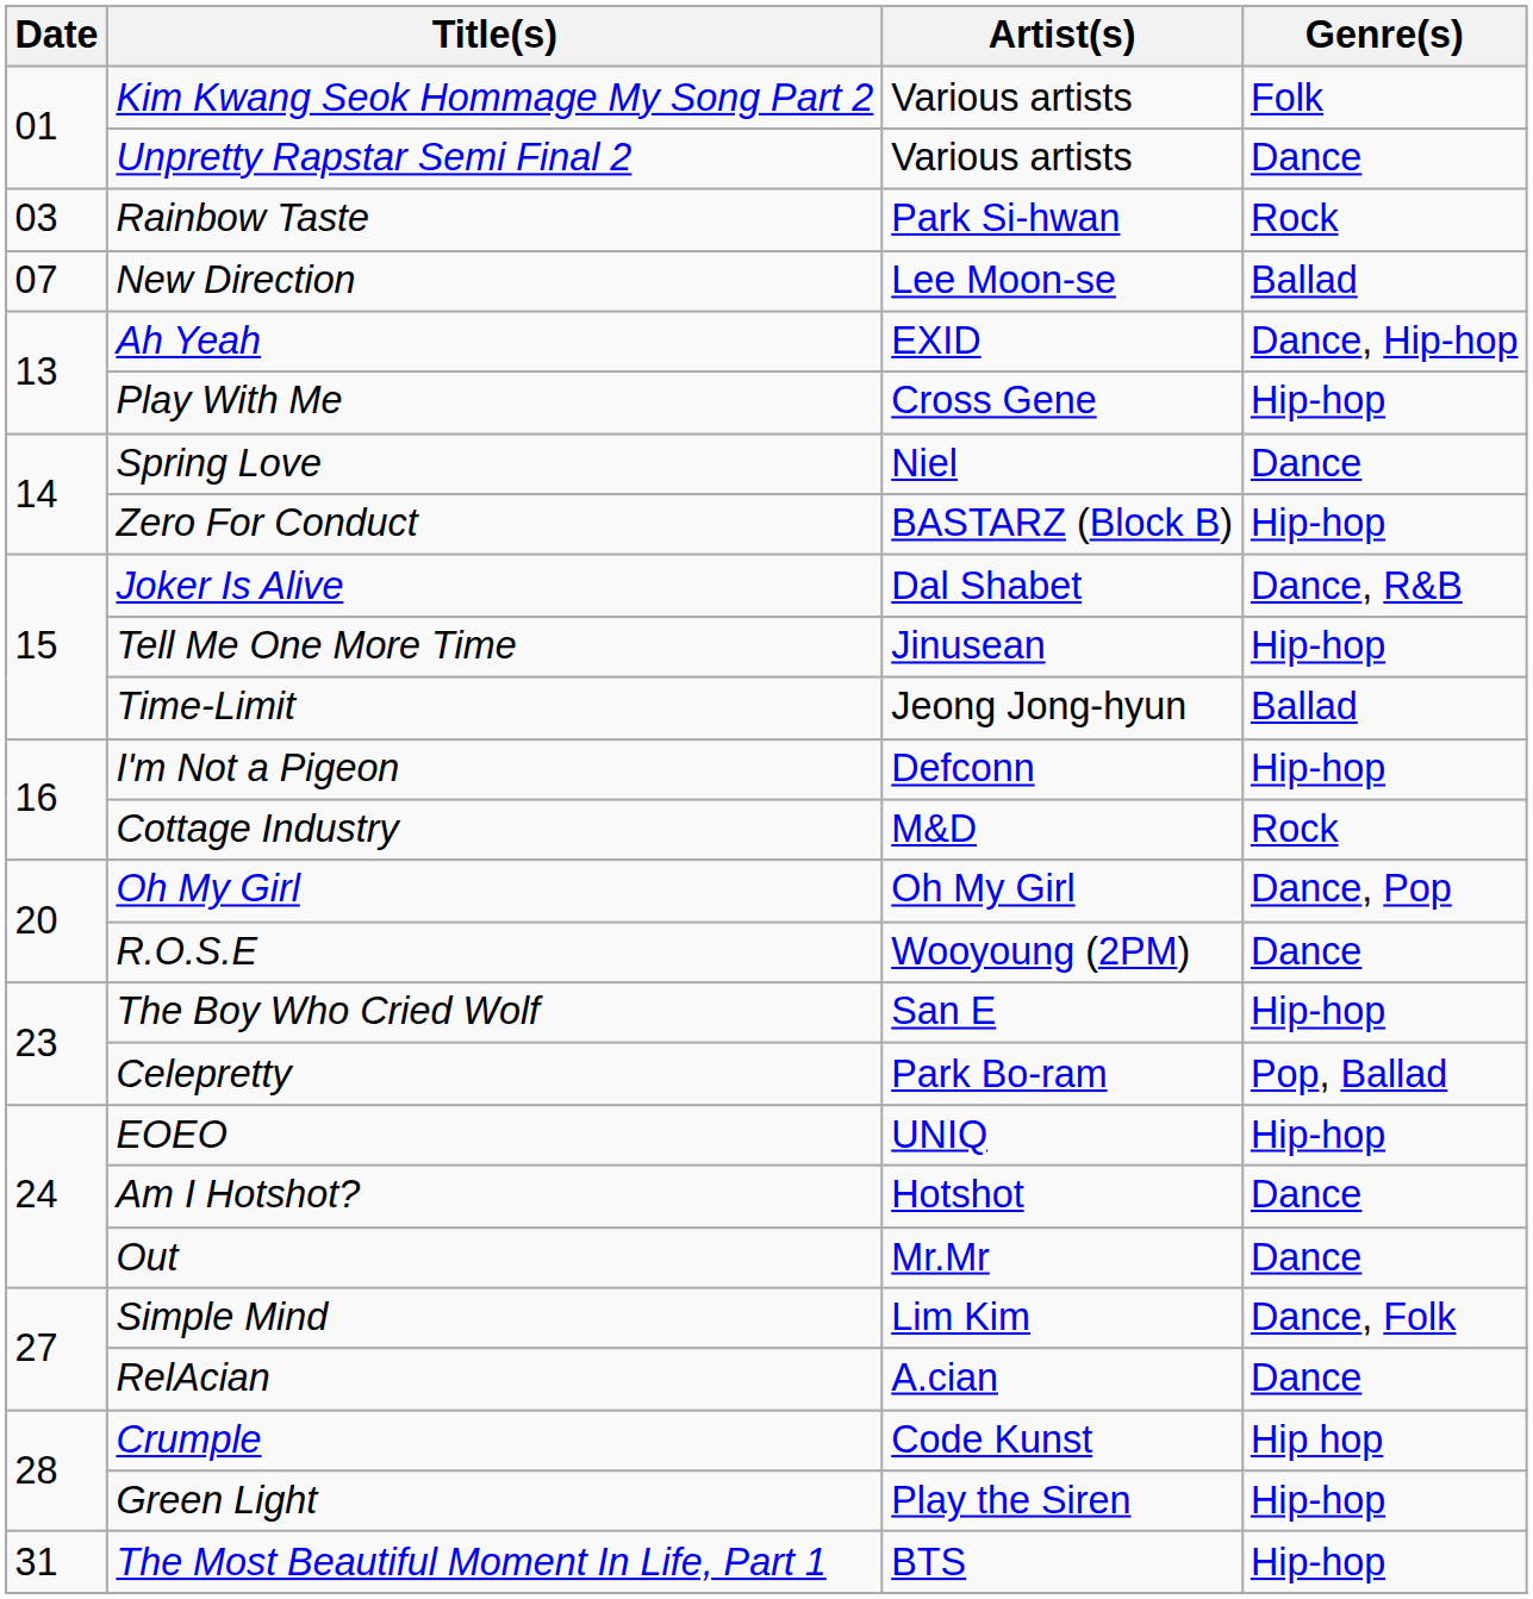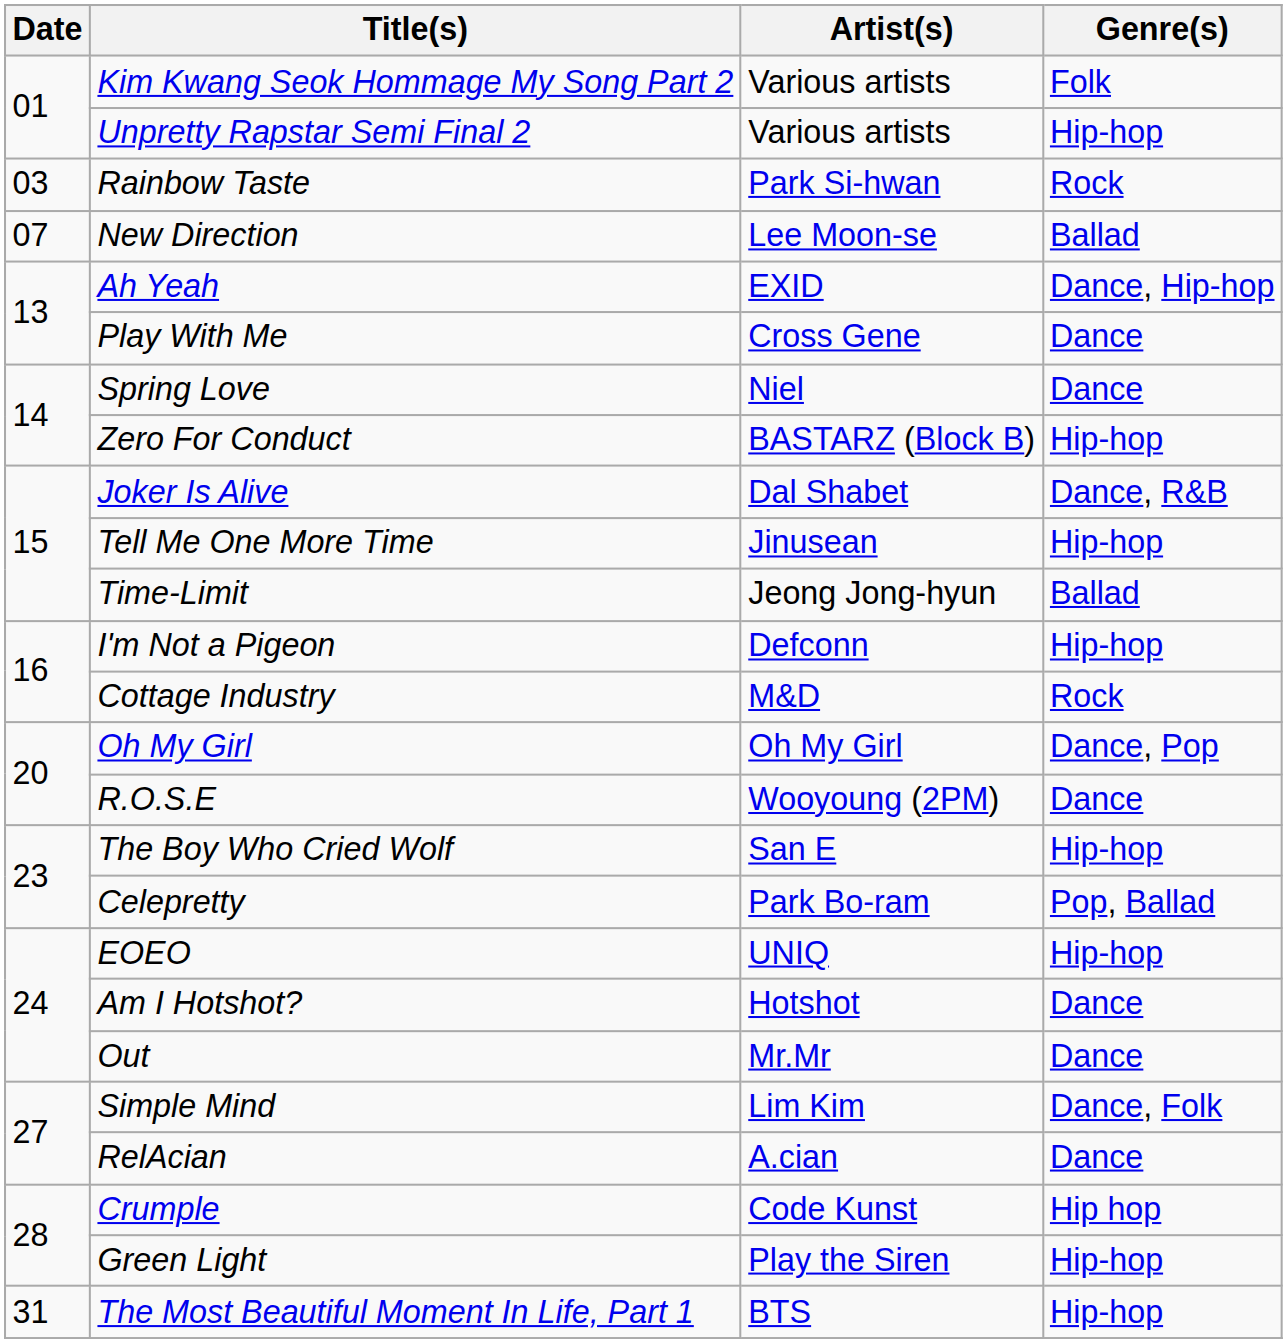Unpretty Rapstar Semi Final 2 | Genre(s): Dance -> Hip-hop
Play With Me | Genre(s): Hip-hop -> Dance
